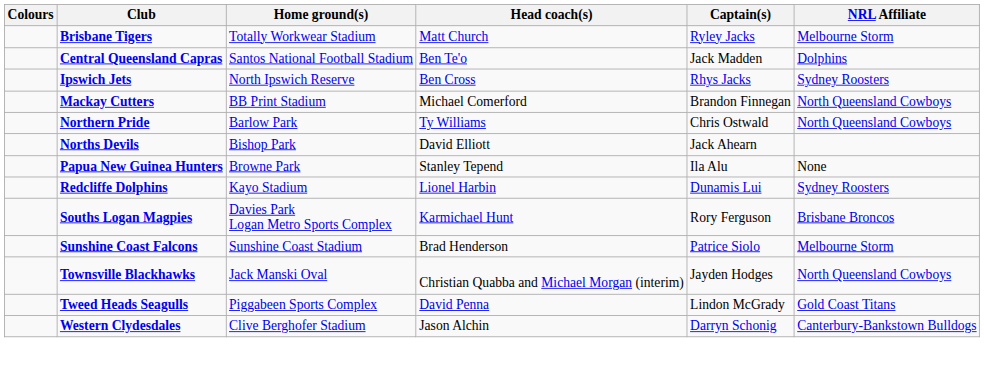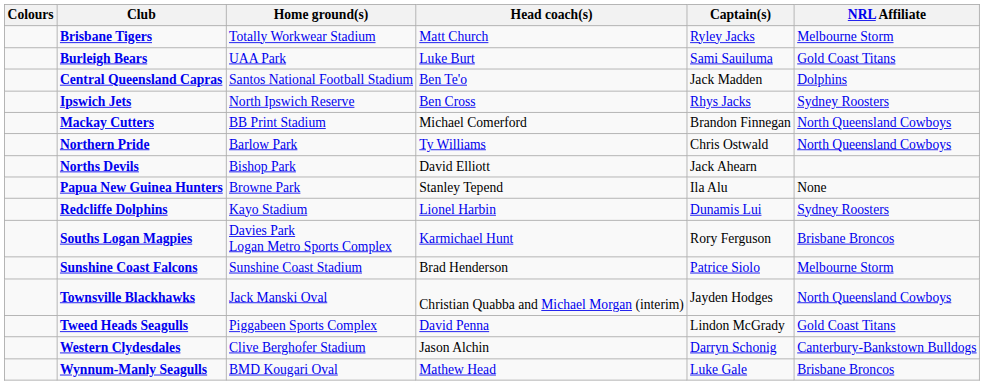+ row: Burleigh Bears | UAA Park | Luke Burt | Sami Sauiluma | Gold Coast Titans
+ row: Wynnum-Manly Seagulls | BMD Kougari Oval | Mathew Head | Luke Gale | Brisbane Broncos
